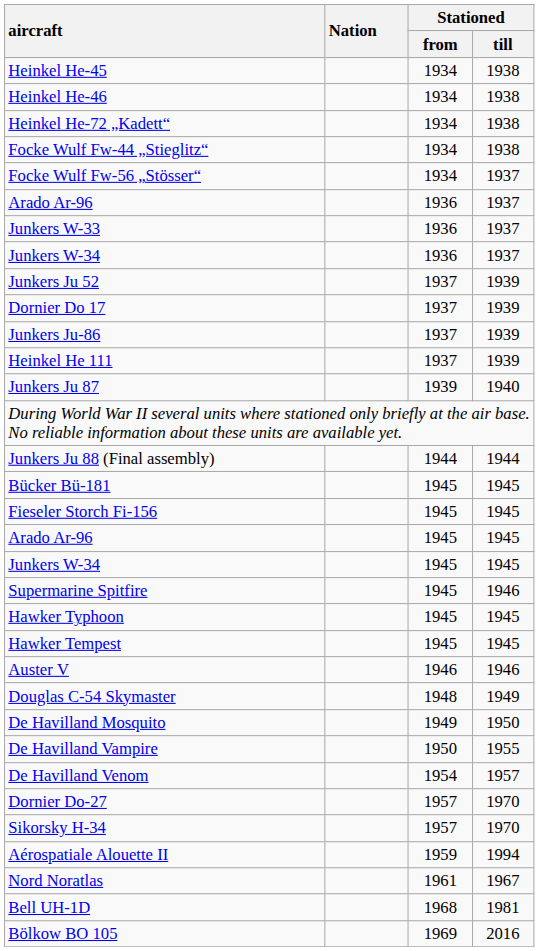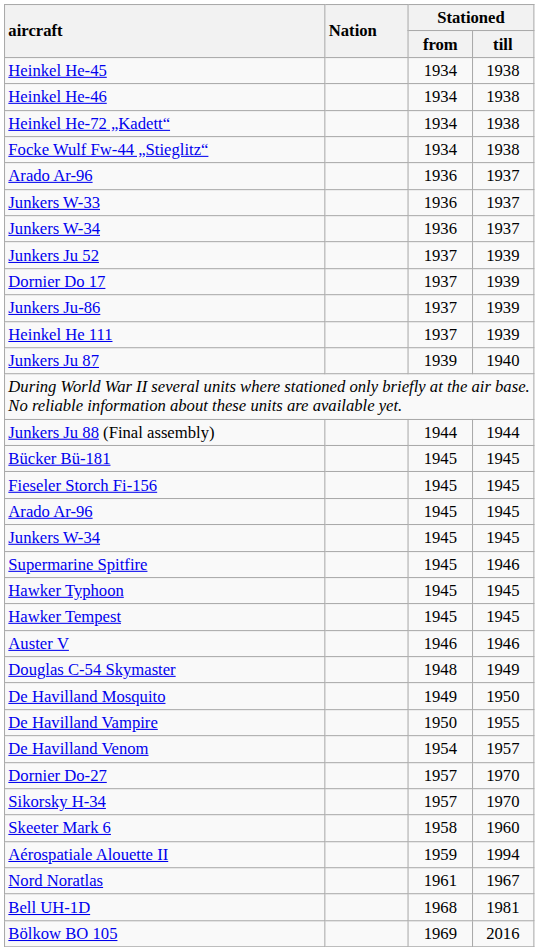- row: Focke Wulf Fw-56 „Stösser“ | 1934 | 1937
+ row: Skeeter Mark 6 | 1958 | 1960
